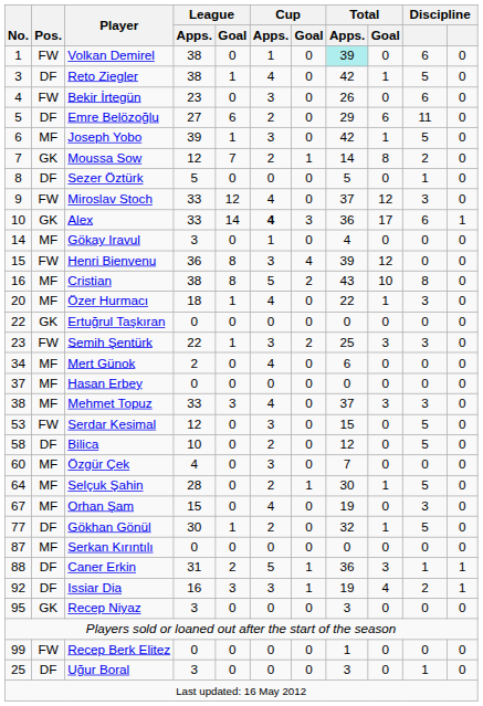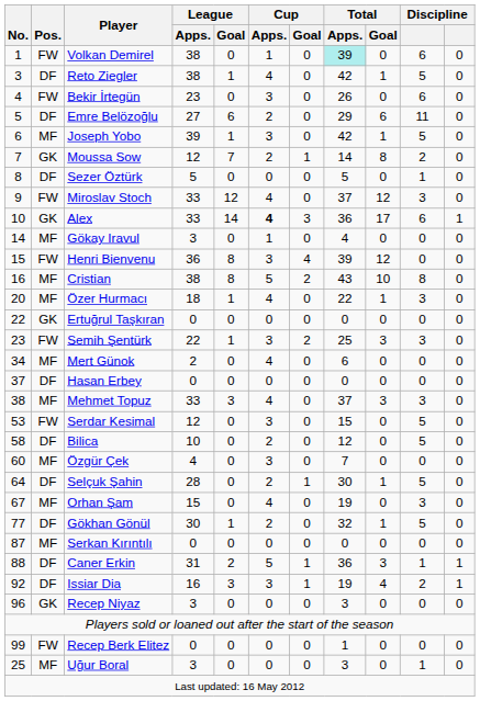Hasan Erbey | Pos.: MF -> DF
Selçuk Şahin | Pos.: MF -> DF
Recep Niyaz | No.: 95 -> 96
Uğur Boral | Pos.: DF -> MF
